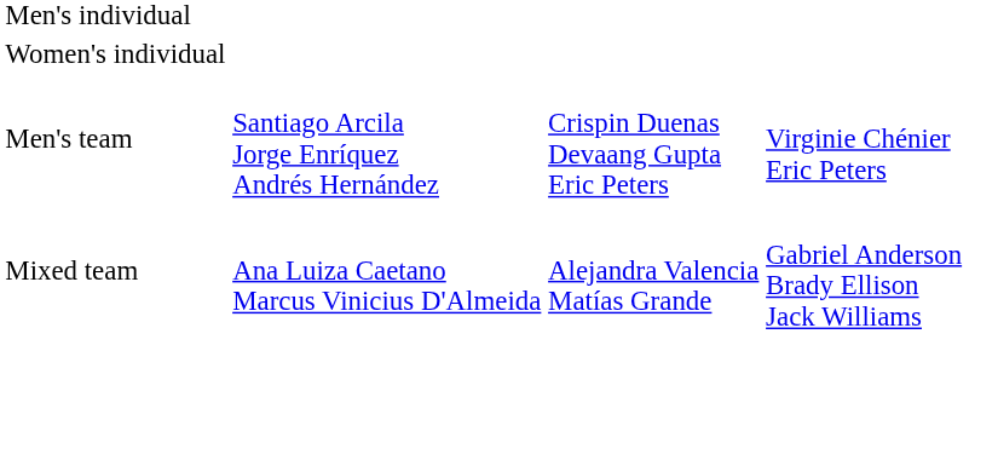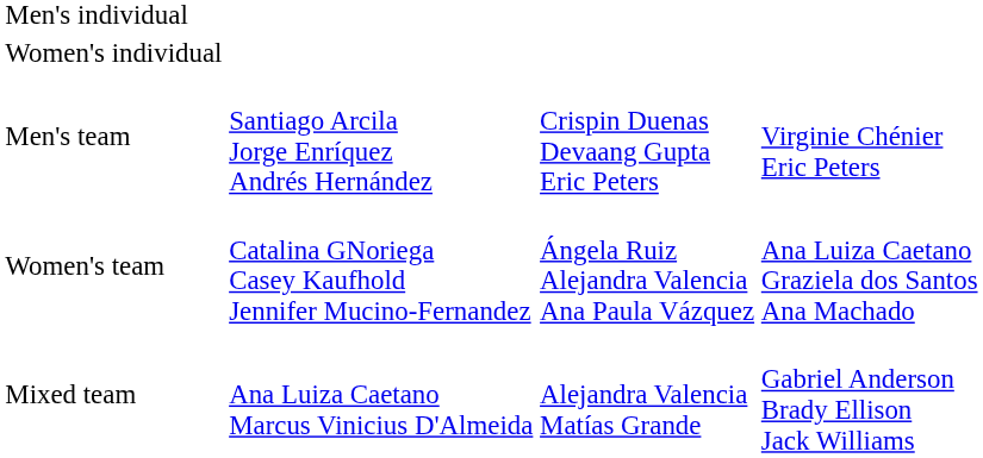+ row: Women's team | Catalina GNoriega Casey Kaufhold Jennifer Mucino-Fernandez | Ángela Ruiz Alejandra Valencia Ana Paula Vázquez | Ana Luiza Caetano Graziela dos Santos Ana Machado
